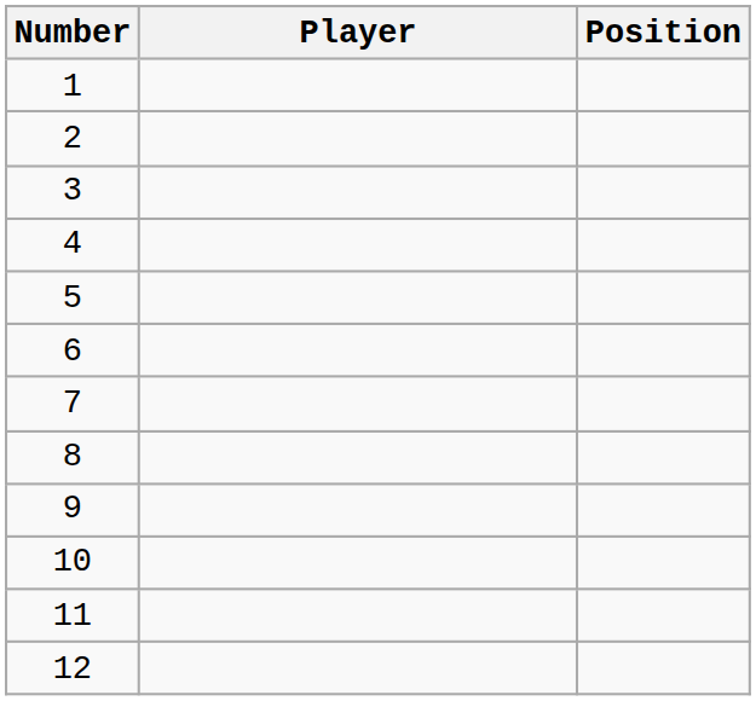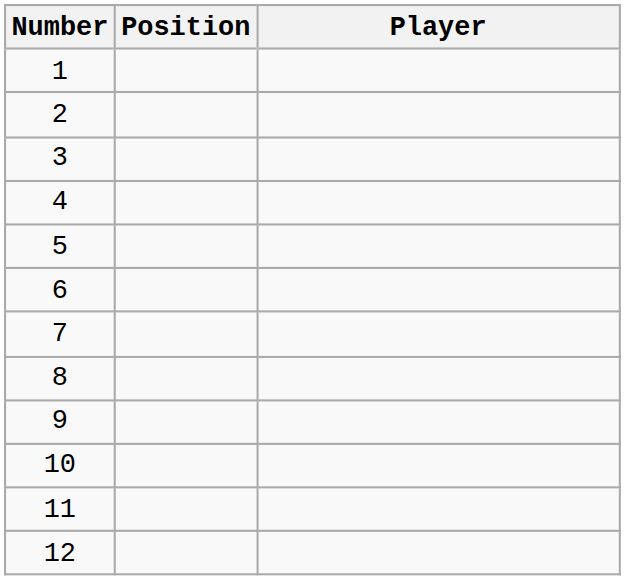columns swapped: Player <-> Position
